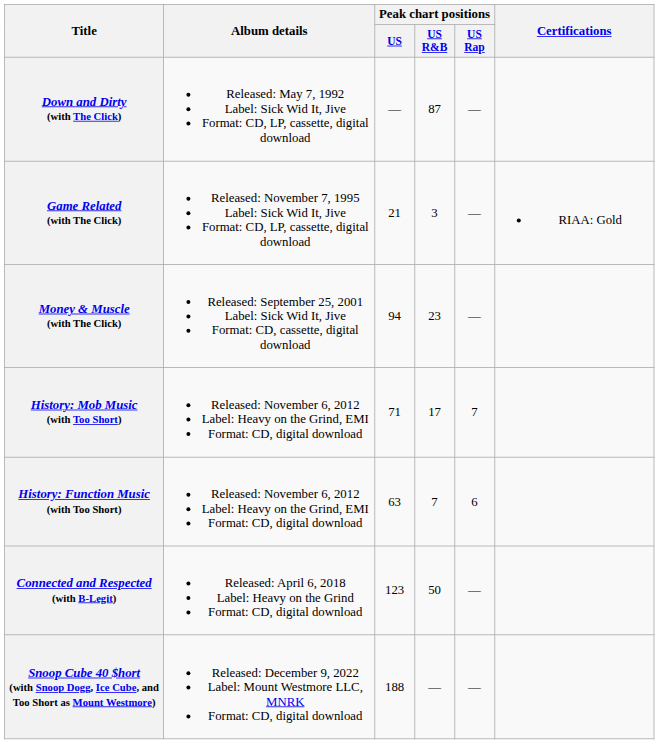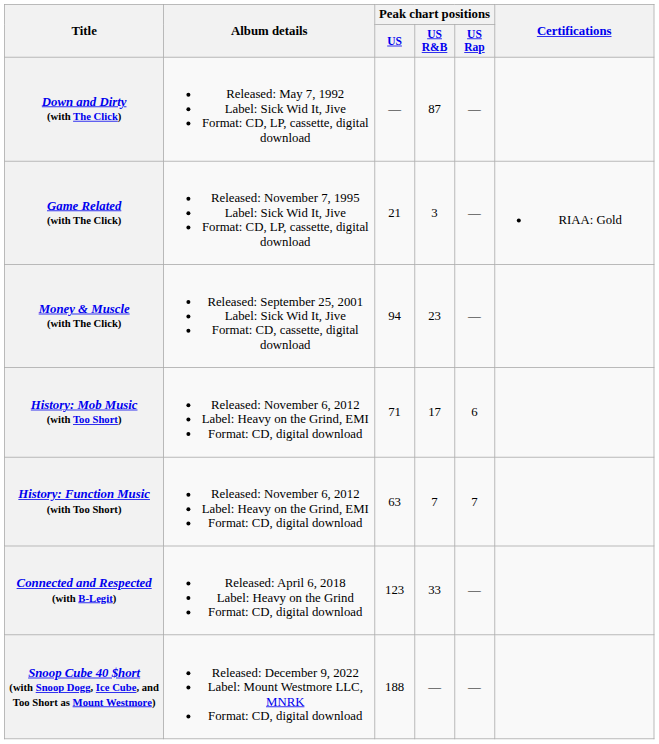History: Mob Music (with Too Short) | Peak chart positions / US Rap: 7 -> 6
History: Function Music (with Too Short) | Peak chart positions / US Rap: 6 -> 7
Connected and Respected (with B-Legit) | Peak chart positions / US R&B: 50 -> 33
